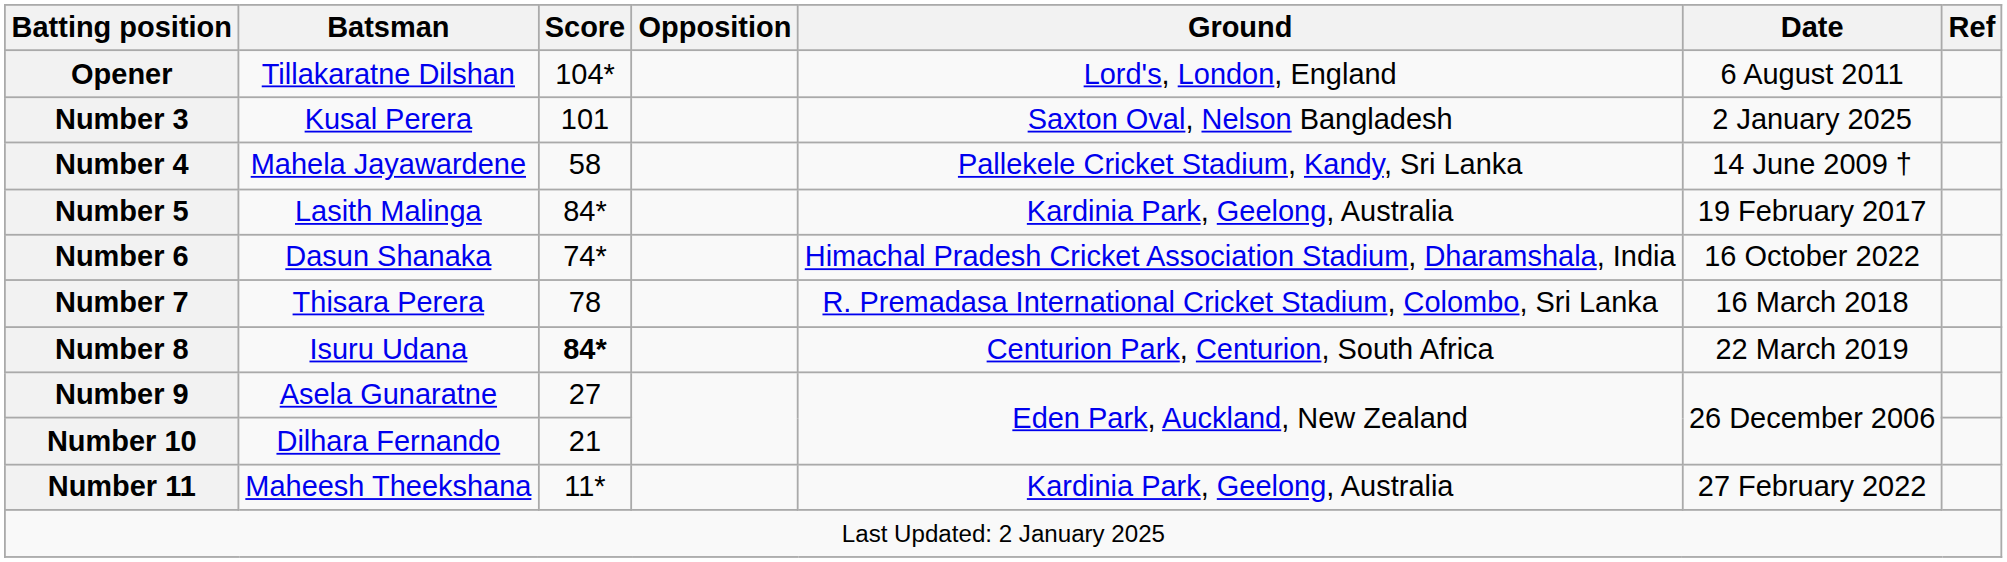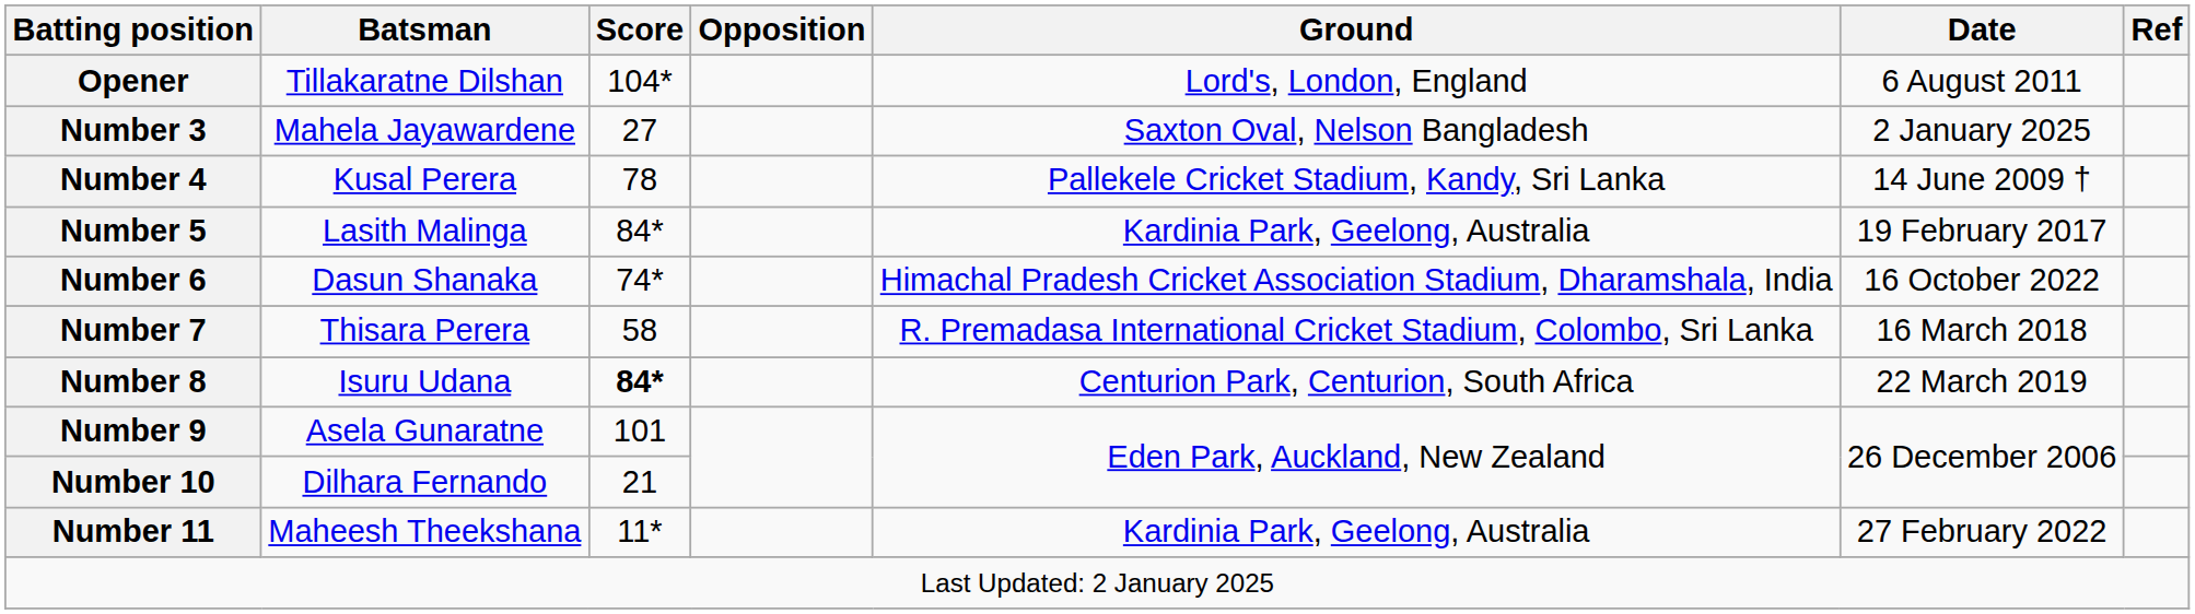Number 3 | Batsman: Kusal Perera -> Mahela Jayawardene
Number 3 | Score: 101 -> 27
Number 4 | Batsman: Mahela Jayawardene -> Kusal Perera
Number 4 | Score: 58 -> 78
Number 7 | Score: 78 -> 58
Number 9 | Score: 27 -> 101
